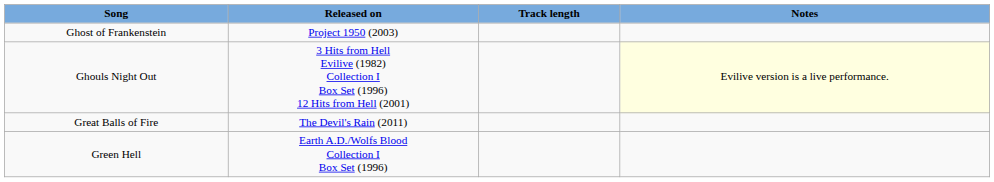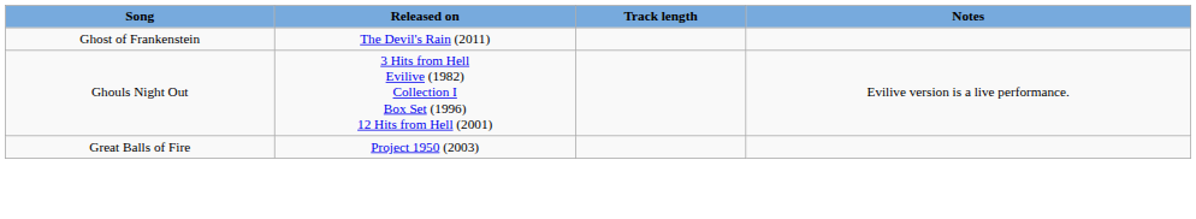Ghost of Frankenstein | Released on: Project 1950 (2003) -> The Devil's Rain (2011)
Ghouls Night Out | Notes: lightyellow background -> no background
Great Balls of Fire | Released on: The Devil's Rain (2011) -> Project 1950 (2003)
- row: Green Hell | Earth A.D./Wolfs Blood Collection I Box Set (1996)
